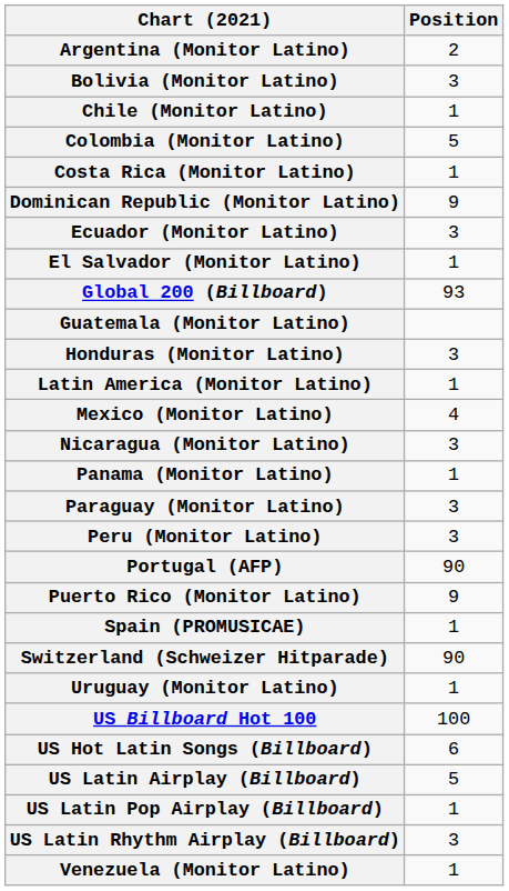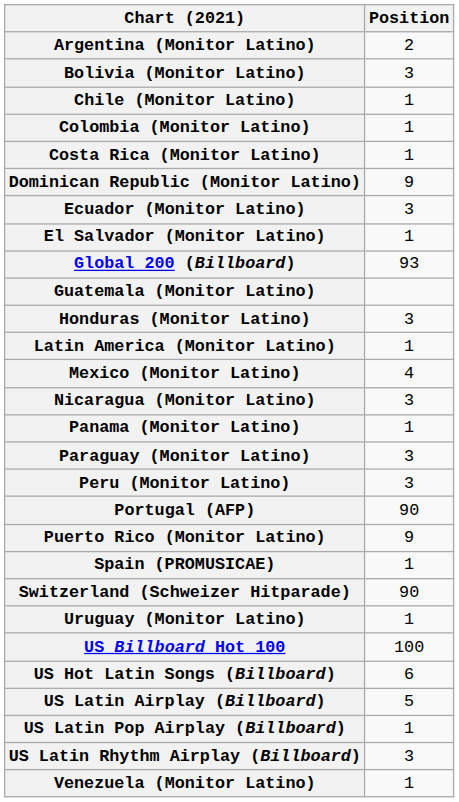Colombia (Monitor Latino) | Position: 5 -> 1
